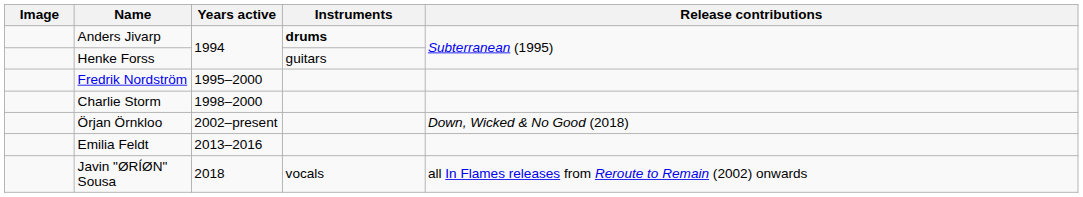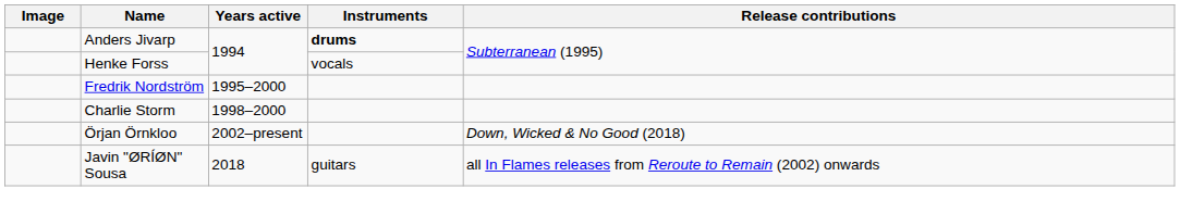Henke Forss | Instruments: guitars -> vocals
- row: Emilia Feldt | 2013–2016
Javin "ØRÍØN" Sousa | Instruments: vocals -> guitars
